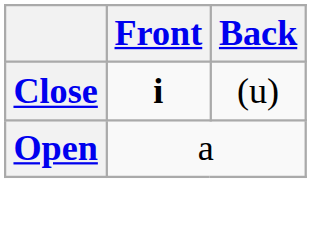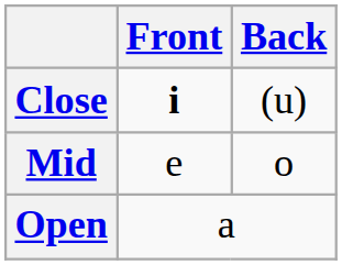+ row: Mid | e | o
